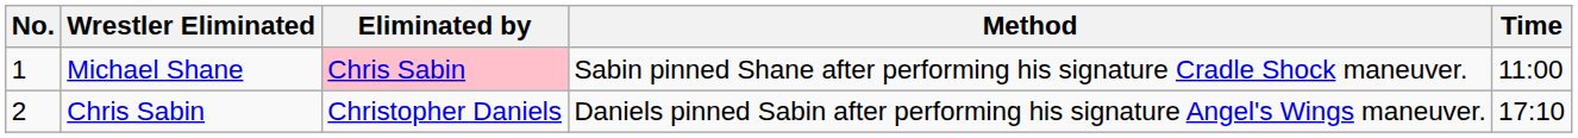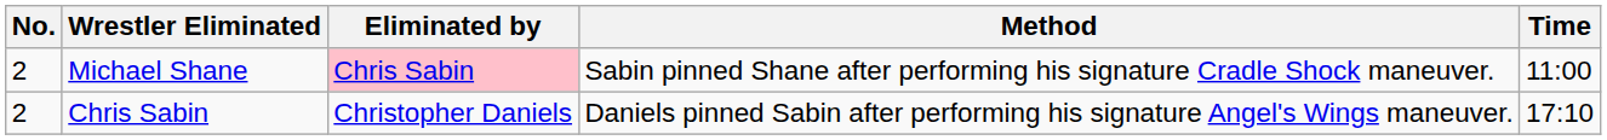Michael Shane | No.: 1 -> 2
